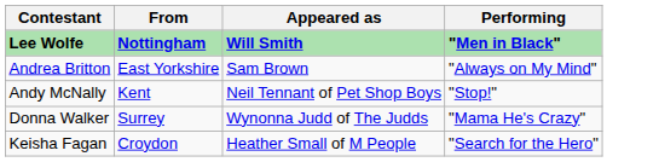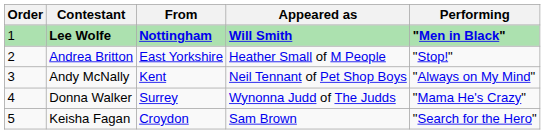+ column: Order | 1 | 2 | 3 | 4 | 5
Andrea Britton | Appeared as: Sam Brown -> Heather Small of M People
Andrea Britton | Performing: "Always on My Mind" -> "Stop!"
Andy McNally | Performing: "Stop!" -> "Always on My Mind"
Keisha Fagan | Appeared as: Heather Small of M People -> Sam Brown
